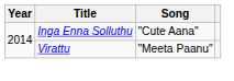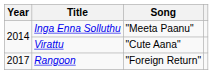Inga Enna Solluthu | Song: "Cute Aana" -> "Meeta Paanu"
Virattu | Song: "Meeta Paanu" -> "Cute Aana"
+ row: 2017 | Rangoon | "Foreign Return"
